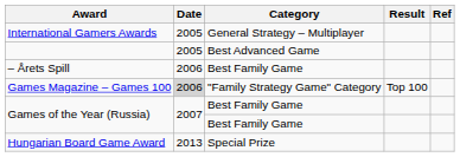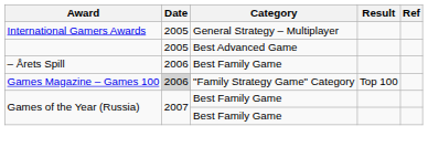- row: Hungarian Board Game Award | 2013 | Special Prize
